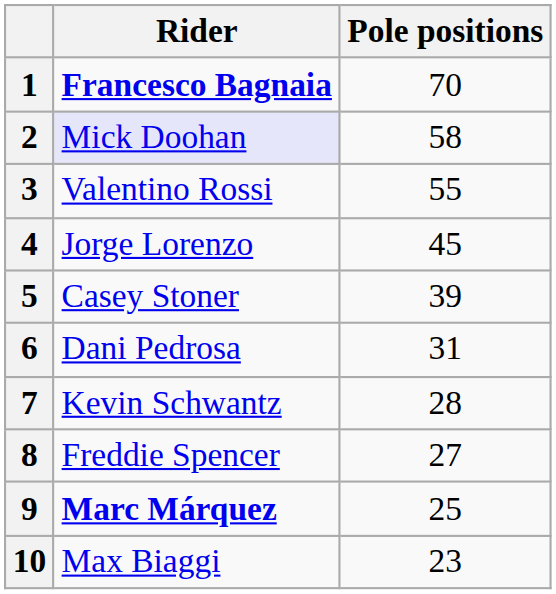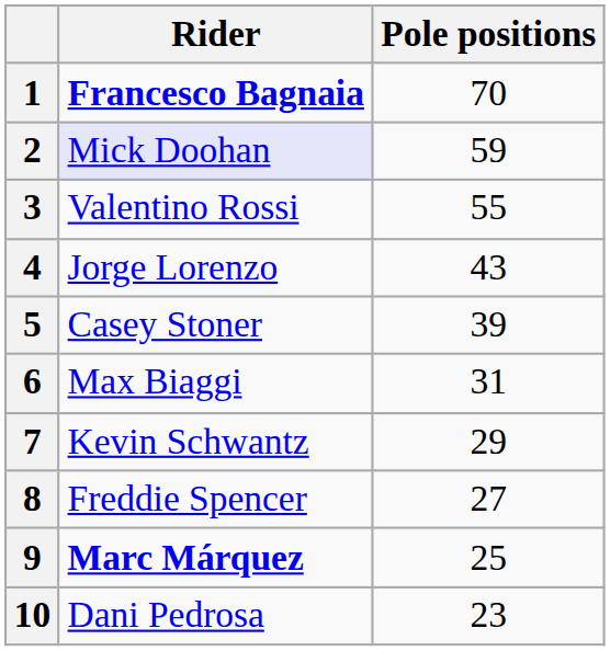2 | Pole positions: 58 -> 59
4 | Pole positions: 45 -> 43
6 | Rider: Dani Pedrosa -> Max Biaggi
7 | Pole positions: 28 -> 29
10 | Rider: Max Biaggi -> Dani Pedrosa
